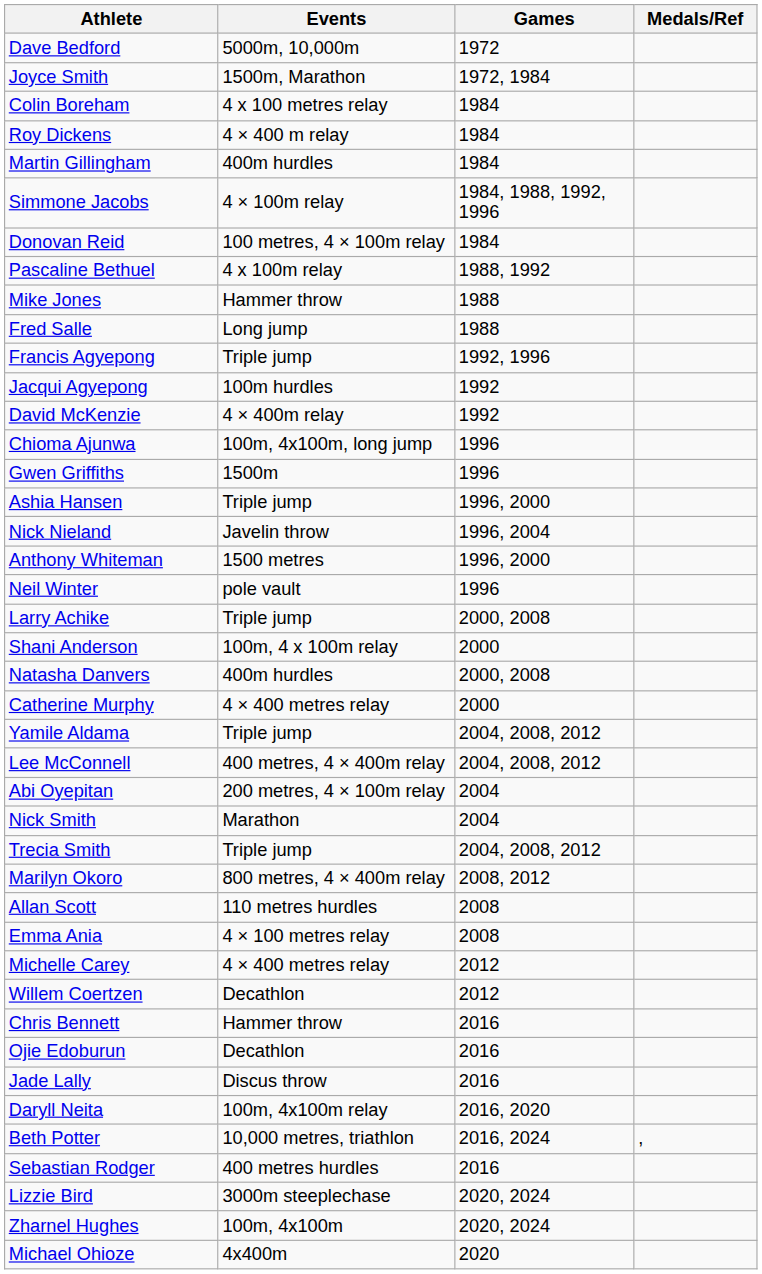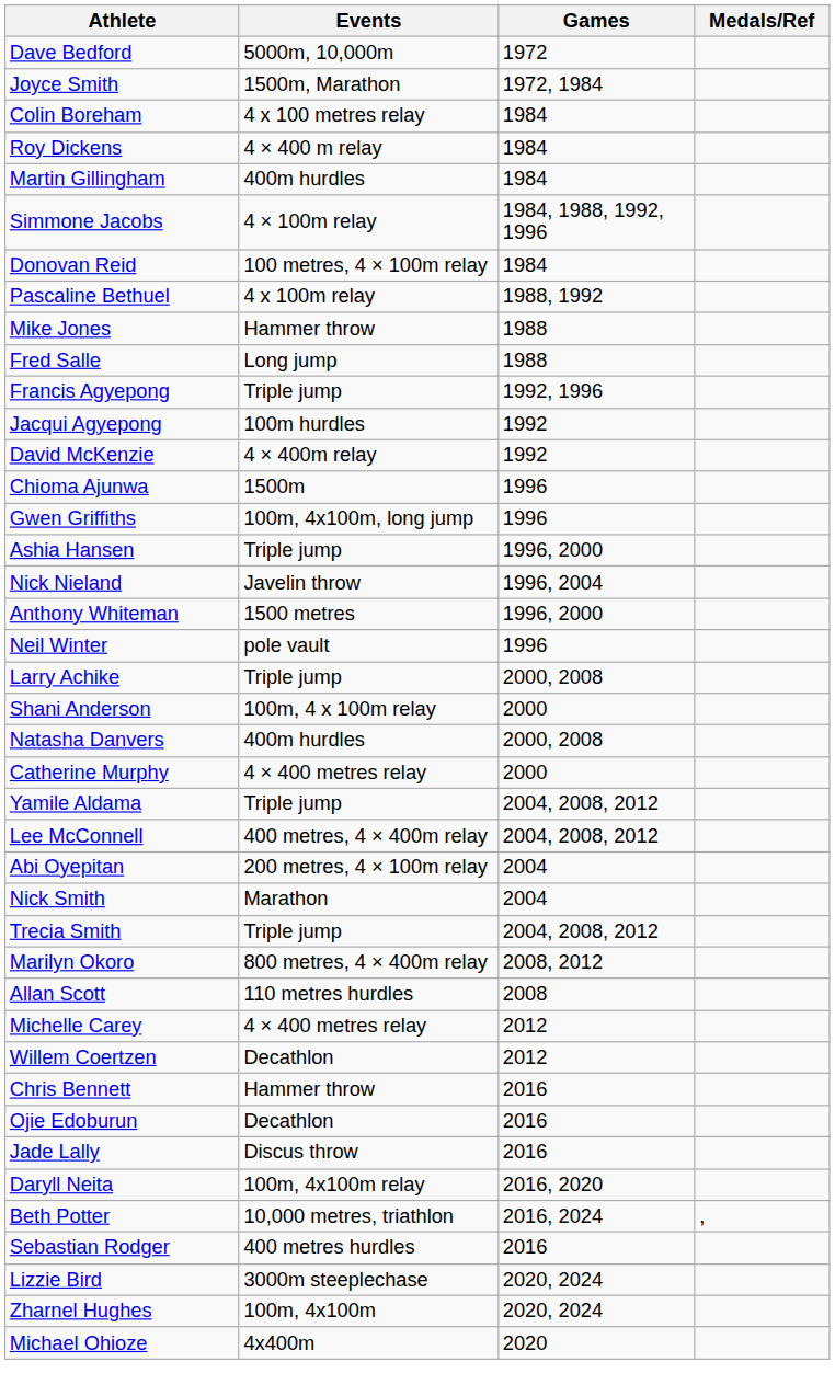Chioma Ajunwa | Events: 100m, 4x100m, long jump -> 1500m
Gwen Griffiths | Events: 1500m -> 100m, 4x100m, long jump
- row: Emma Ania | 4 × 100 metres relay | 2008
